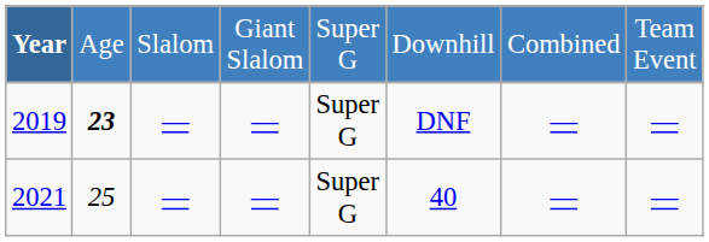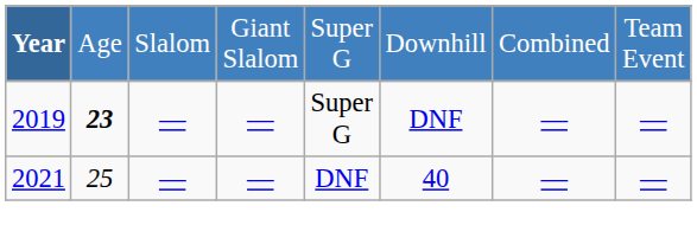2021 | column 5: Super G -> DNF
